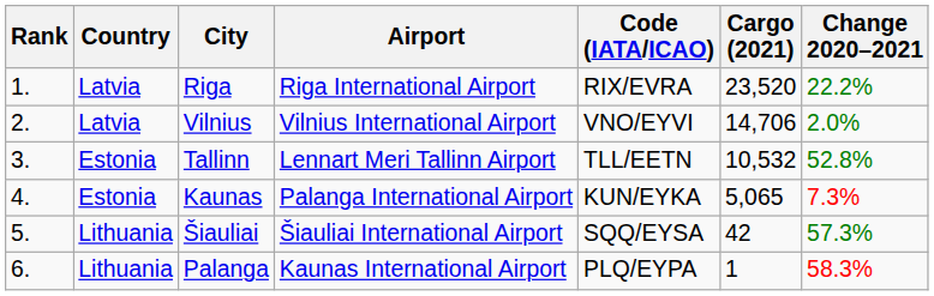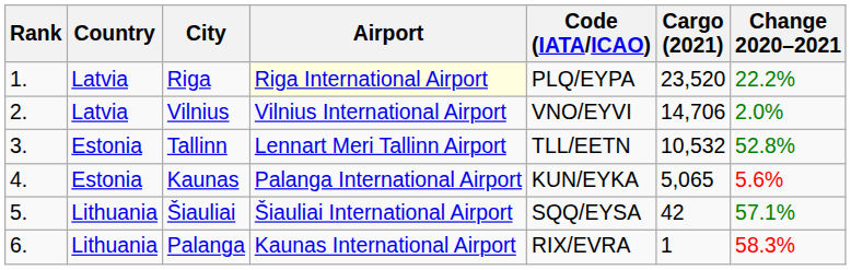Riga | Airport: no background -> lightyellow background
Riga | Code (IATA/ICAO): RIX/EVRA -> PLQ/EYPA
Kaunas | Change 2020–2021: 7.3% -> 5.6%
Šiauliai | Change 2020–2021: 57.3% -> 57.1%
Palanga | Code (IATA/ICAO): PLQ/EYPA -> RIX/EVRA
